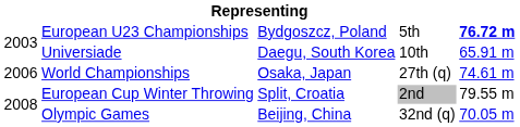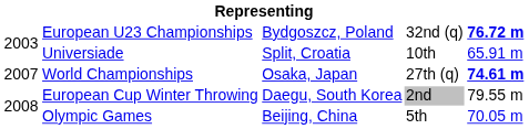European U23 Championships | column 4: 5th -> 32nd (q)
Universiade | column 3: Daegu, South Korea -> Split, Croatia
World Championships | column 1: 2006 -> 2007
World Championships | column 5: normal -> bold
European Cup Winter Throwing | column 3: Split, Croatia -> Daegu, South Korea
Olympic Games | column 4: 32nd (q) -> 5th
